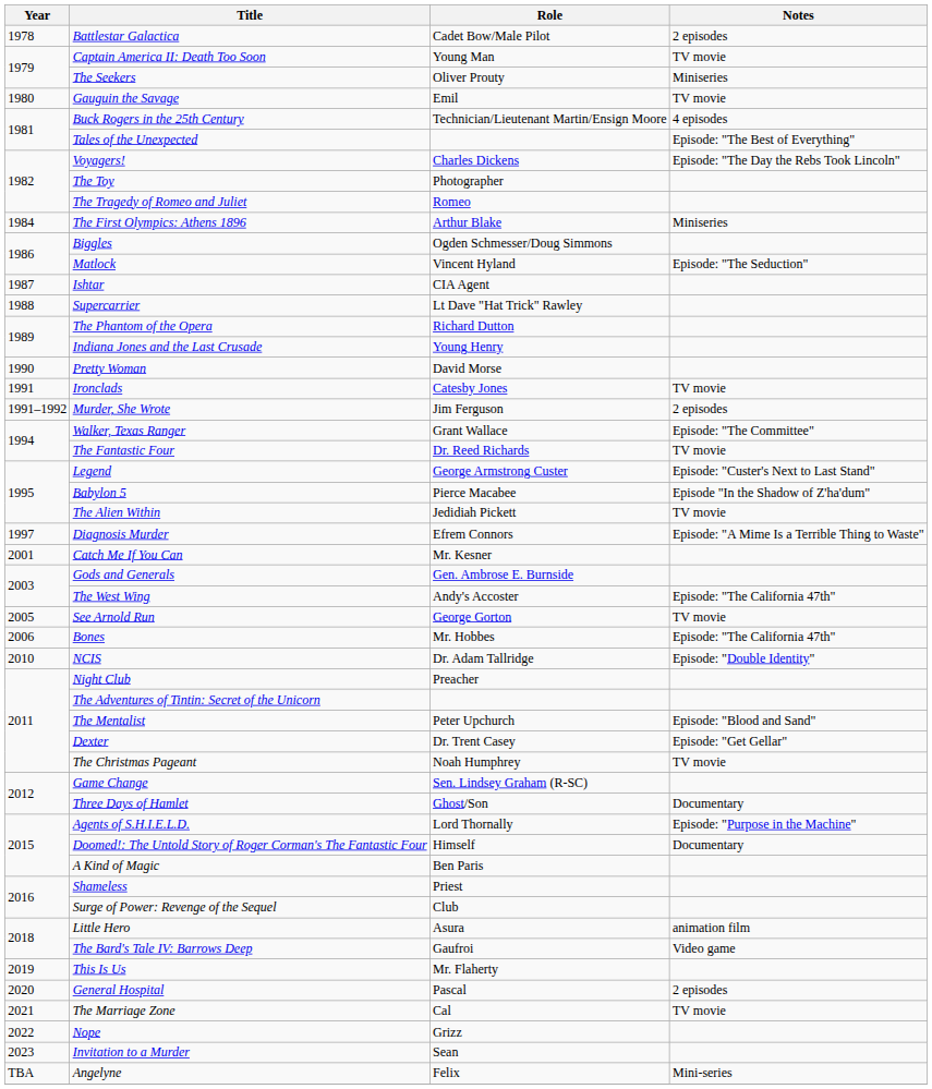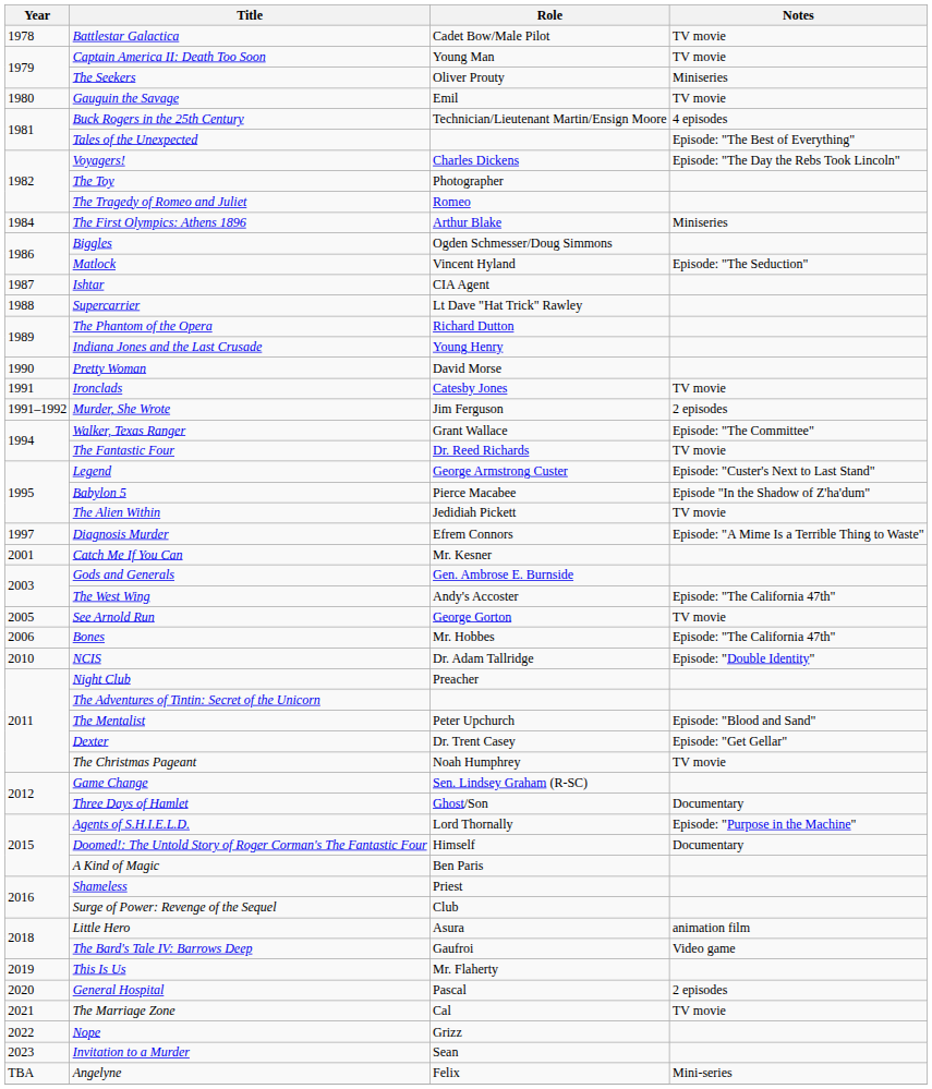Battlestar Galactica | Notes: 2 episodes -> TV movie
